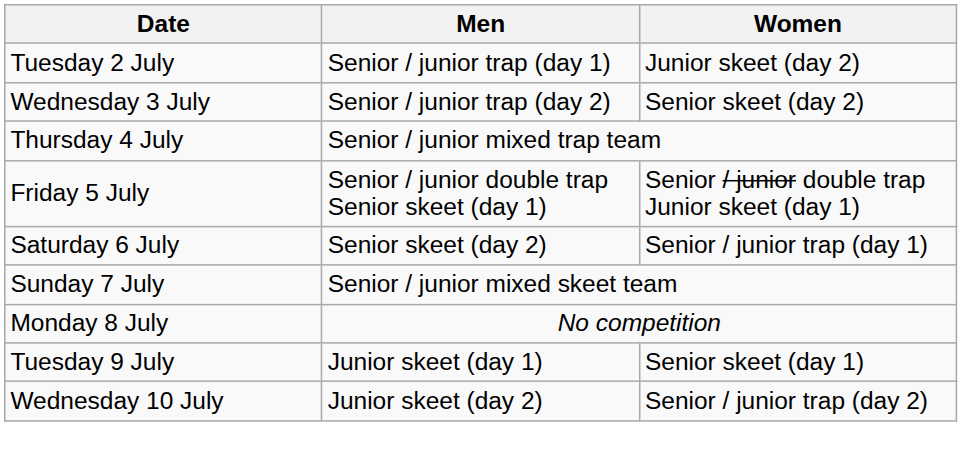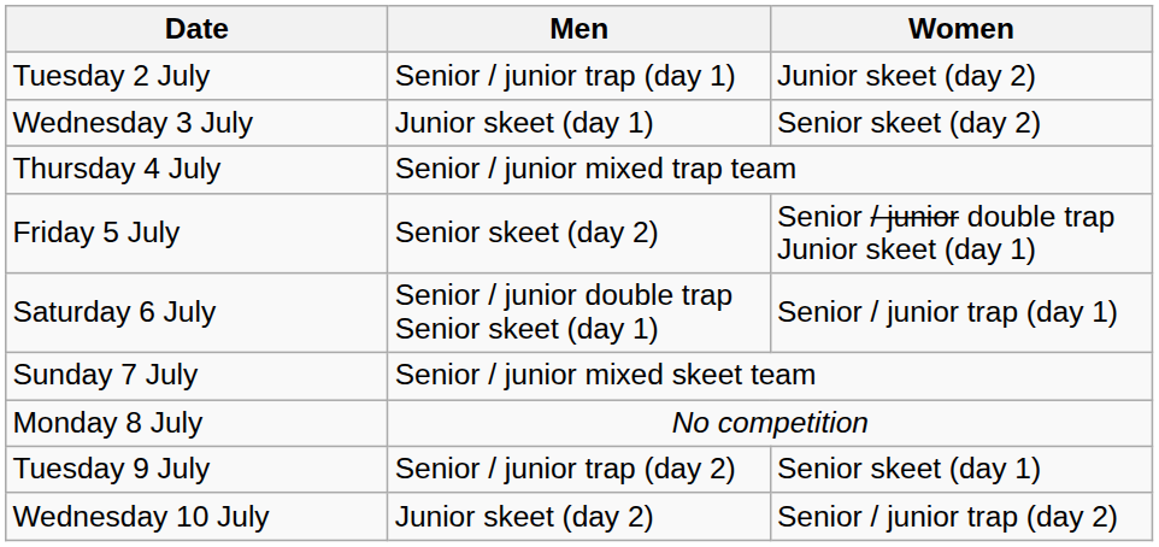Wednesday 3 July | Men: Senior / junior trap (day 2) -> Junior skeet (day 1)
Friday 5 July | Men: Senior / junior double trap Senior skeet (day 1) -> Senior skeet (day 2)
Saturday 6 July | Men: Senior skeet (day 2) -> Senior / junior double trap Senior skeet (day 1)
Tuesday 9 July | Men: Junior skeet (day 1) -> Senior / junior trap (day 2)
